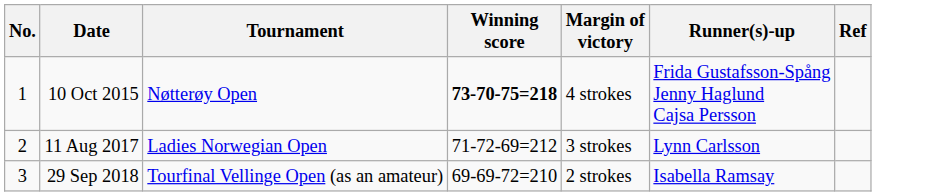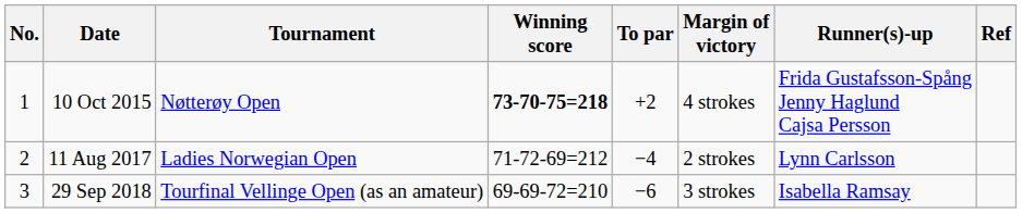+ column: To par | +2 | −4 | −6
11 Aug 2017 | Margin of victory: 3 strokes -> 2 strokes
29 Sep 2018 | Margin of victory: 2 strokes -> 3 strokes
